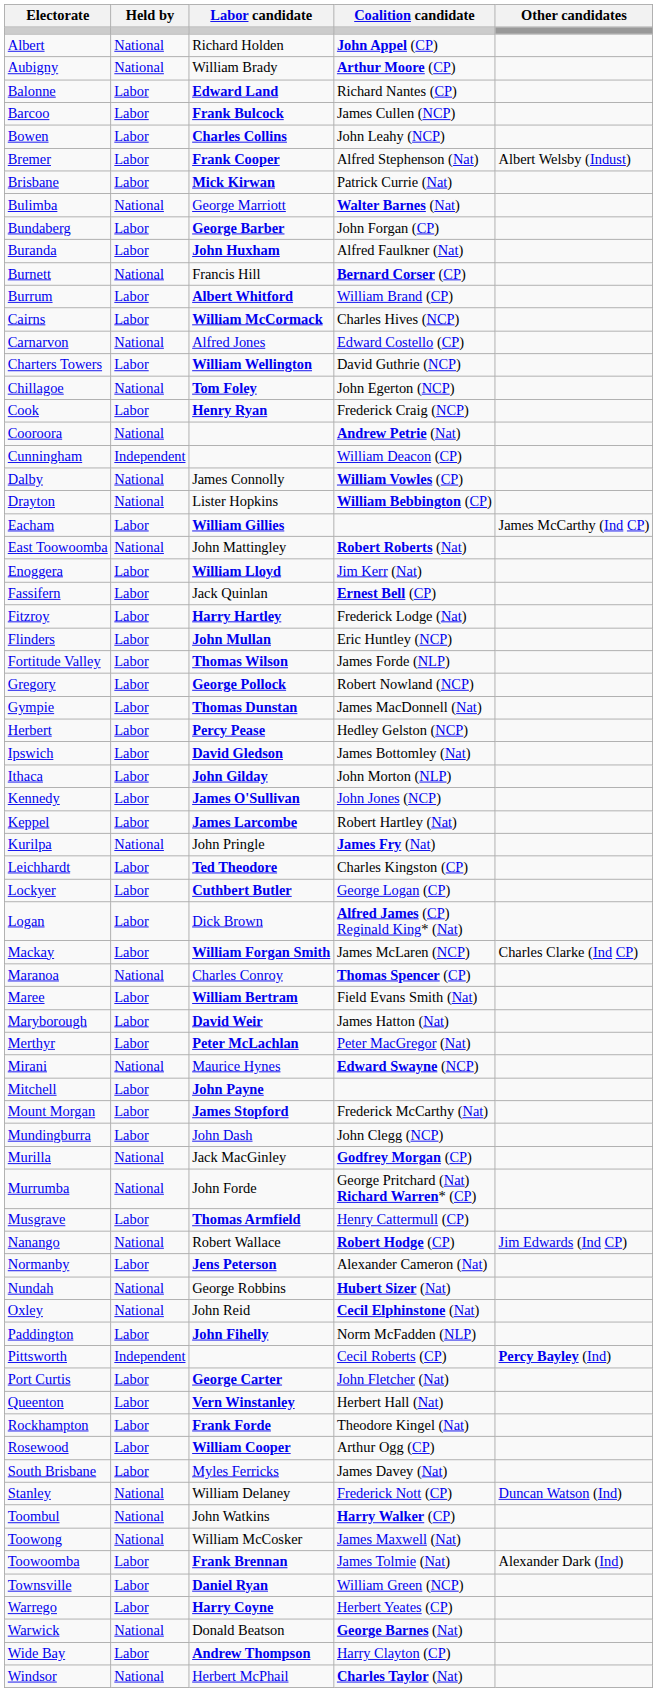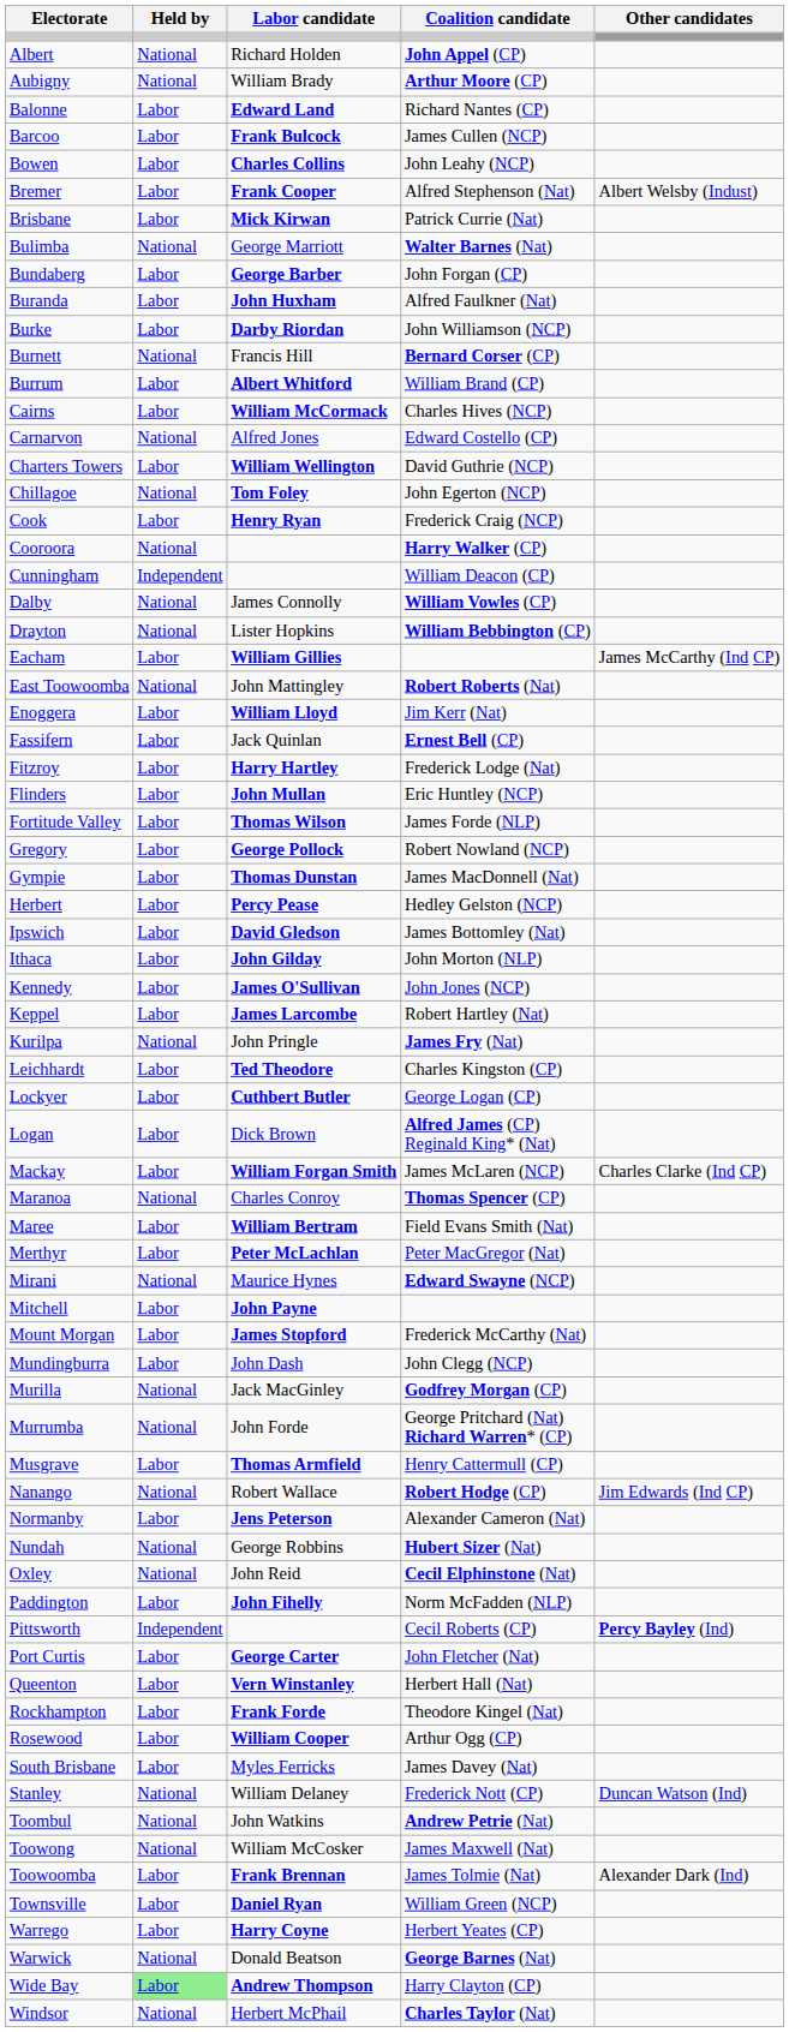+ row: Burke | Labor | Darby Riordan | John Williamson (NCP)
Cooroora | Coalition candidate: Andrew Petrie (Nat) -> Harry Walker (CP)
- row: Maryborough | Labor | David Weir | James Hatton (Nat)
Toombul | Coalition candidate: Harry Walker (CP) -> Andrew Petrie (Nat)
Wide Bay | Held by: no background -> lightgreen background
